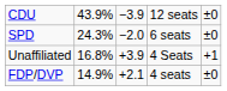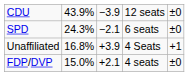SPD | column 3: −2.0 -> −2.1
FDP/DVP | column 2: 14.9% -> 15.0%
